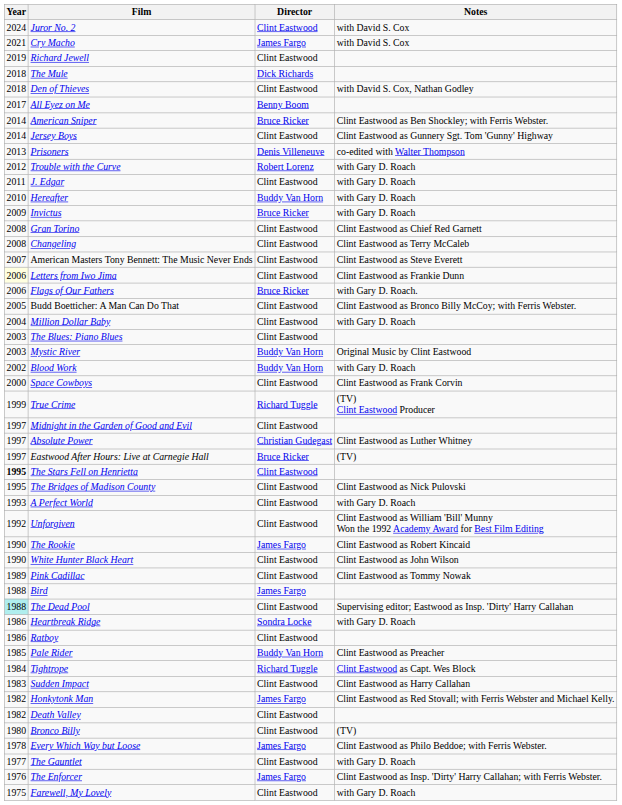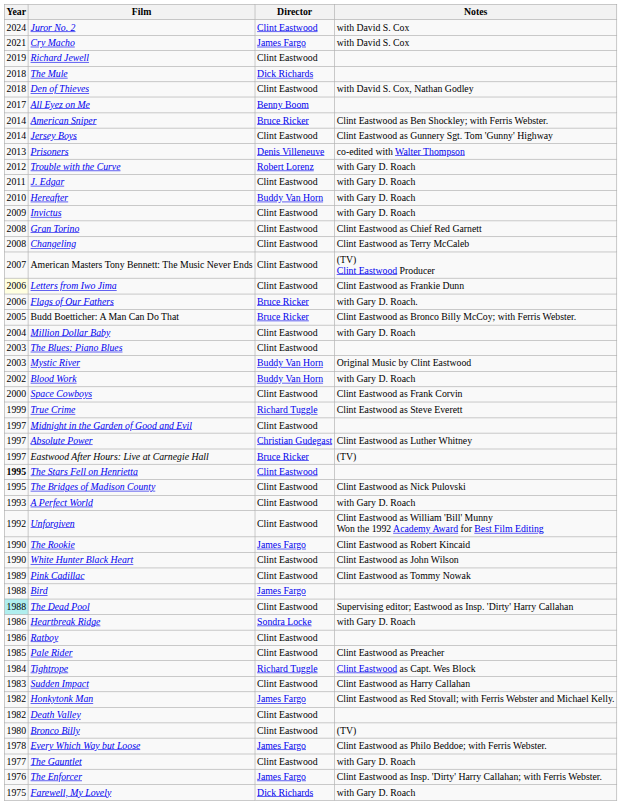Invictus | Director: Bruce Ricker -> Clint Eastwood
American Masters Tony Bennett: The Music Never Ends | Notes: Clint Eastwood as Steve Everett -> (TV) Clint Eastwood Producer
Budd Boetticher: A Man Can Do That | Director: Clint Eastwood -> Bruce Ricker
True Crime | Notes: (TV) Clint Eastwood Producer -> Clint Eastwood as Steve Everett
Pale Rider | Director: Buddy Van Horn -> Clint Eastwood
Farewell, My Lovely | Director: Clint Eastwood -> Dick Richards
